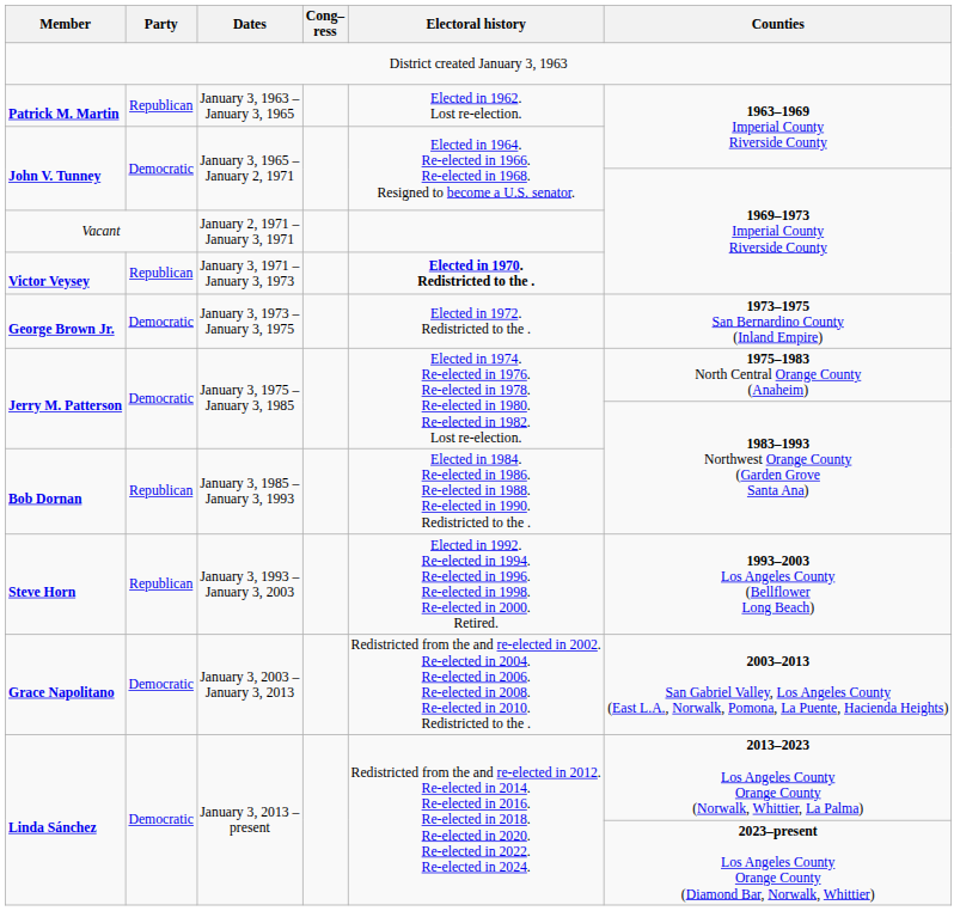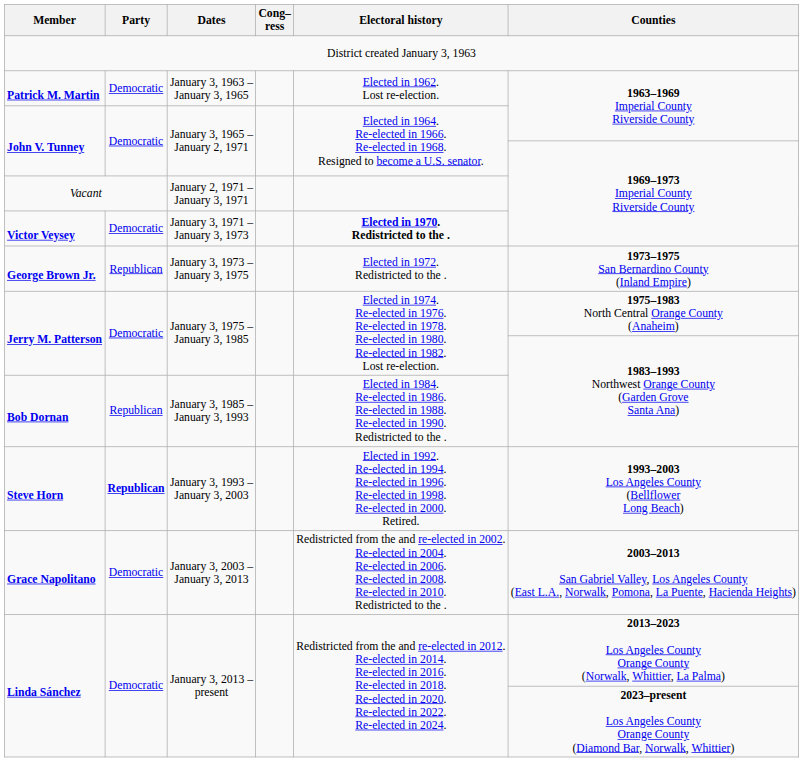Patrick M. Martin | Party: Republican -> Democratic
Victor Veysey | Party: Republican -> Democratic
George Brown Jr. | Party: Democratic -> Republican
Steve Horn | Party: normal -> bold
